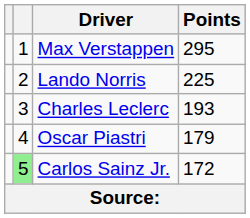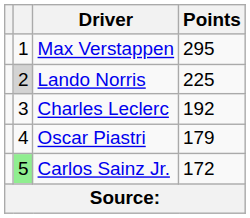Lando Norris | column 2: no background -> lightgrey background
Charles Leclerc | Points: 193 -> 192
